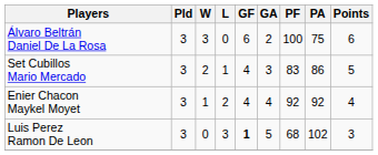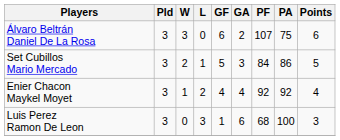Álvaro Beltrán Daniel De La Rosa | PF: 100 -> 107
Set Cubillos Mario Mercado | GF: 4 -> 5
Set Cubillos Mario Mercado | PF: 83 -> 84
Luis Perez Ramon De Leon | GF: bold -> normal
Luis Perez Ramon De Leon | GA: 5 -> 6
Luis Perez Ramon De Leon | PA: 102 -> 100
